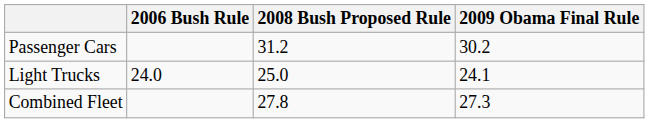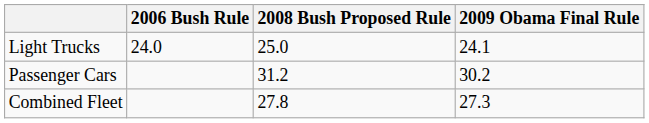rows swapped: Passenger Cars <-> Light Trucks
